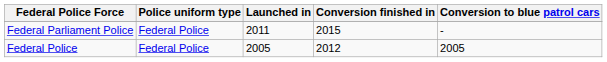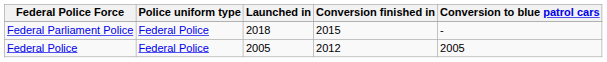Federal Parliament Police | Launched in: 2011 -> 2018
